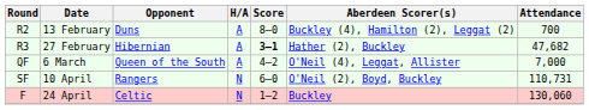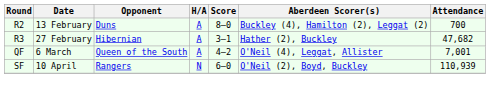27 February | Score: bold -> normal
6 March | Attendance: 7,000 -> 7,001
10 April | Attendance: 110,731 -> 110,939
- row: F | 24 April | Celtic | N | 1–2 | Buckley | 130,060
